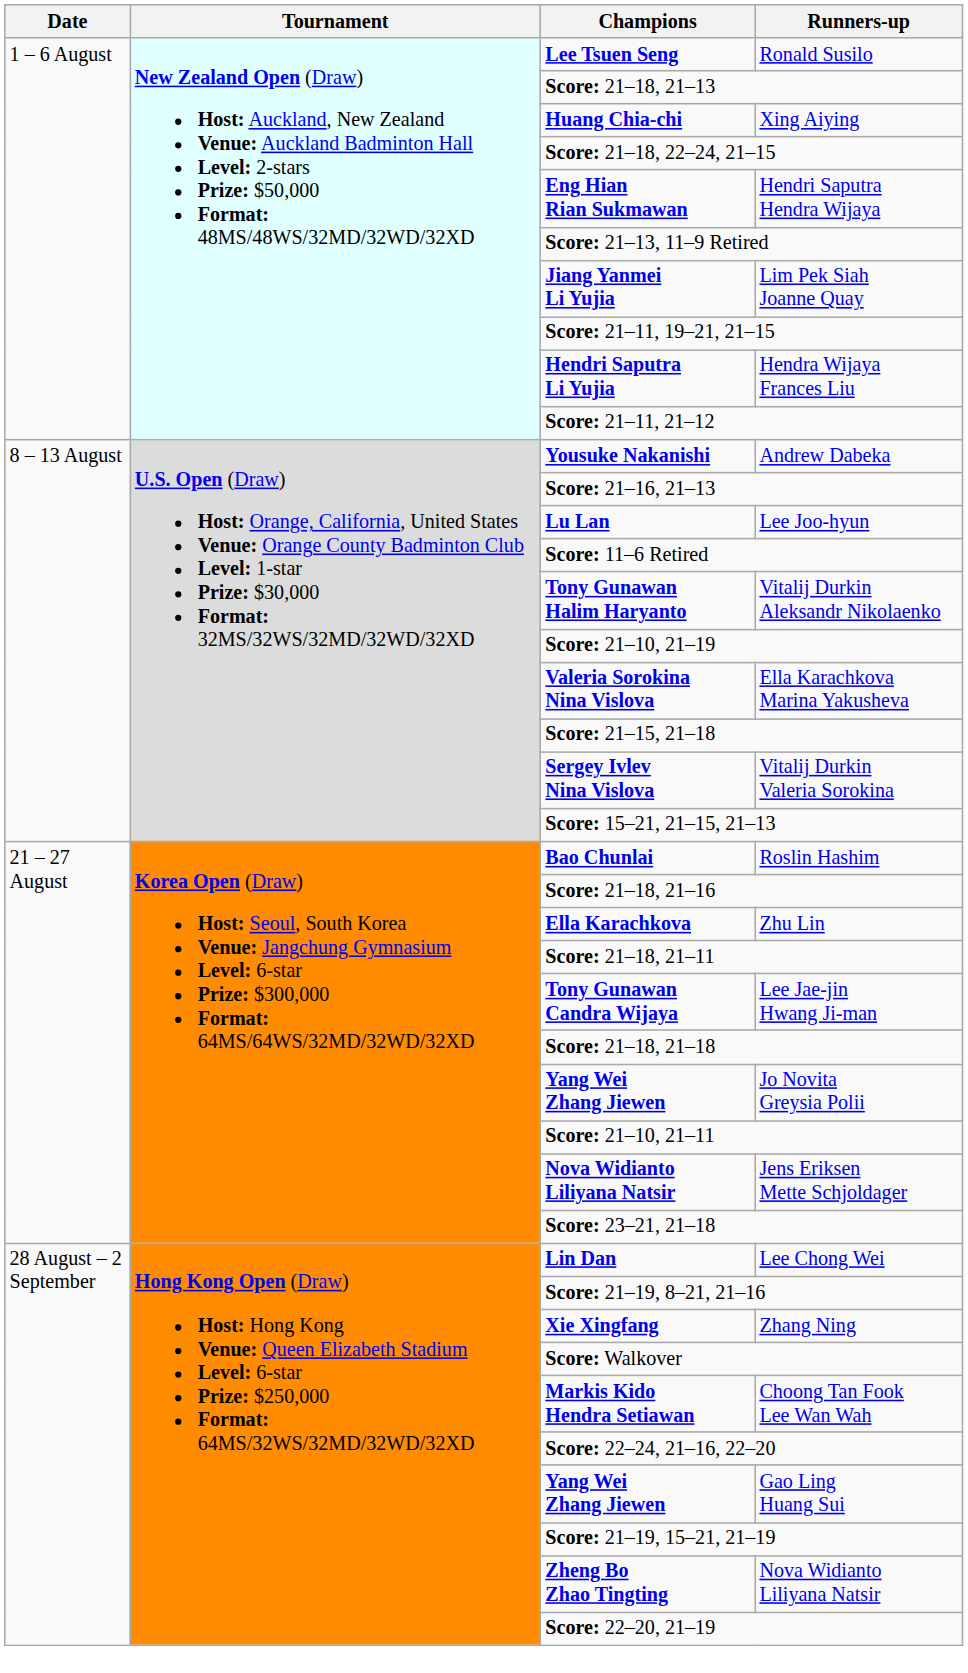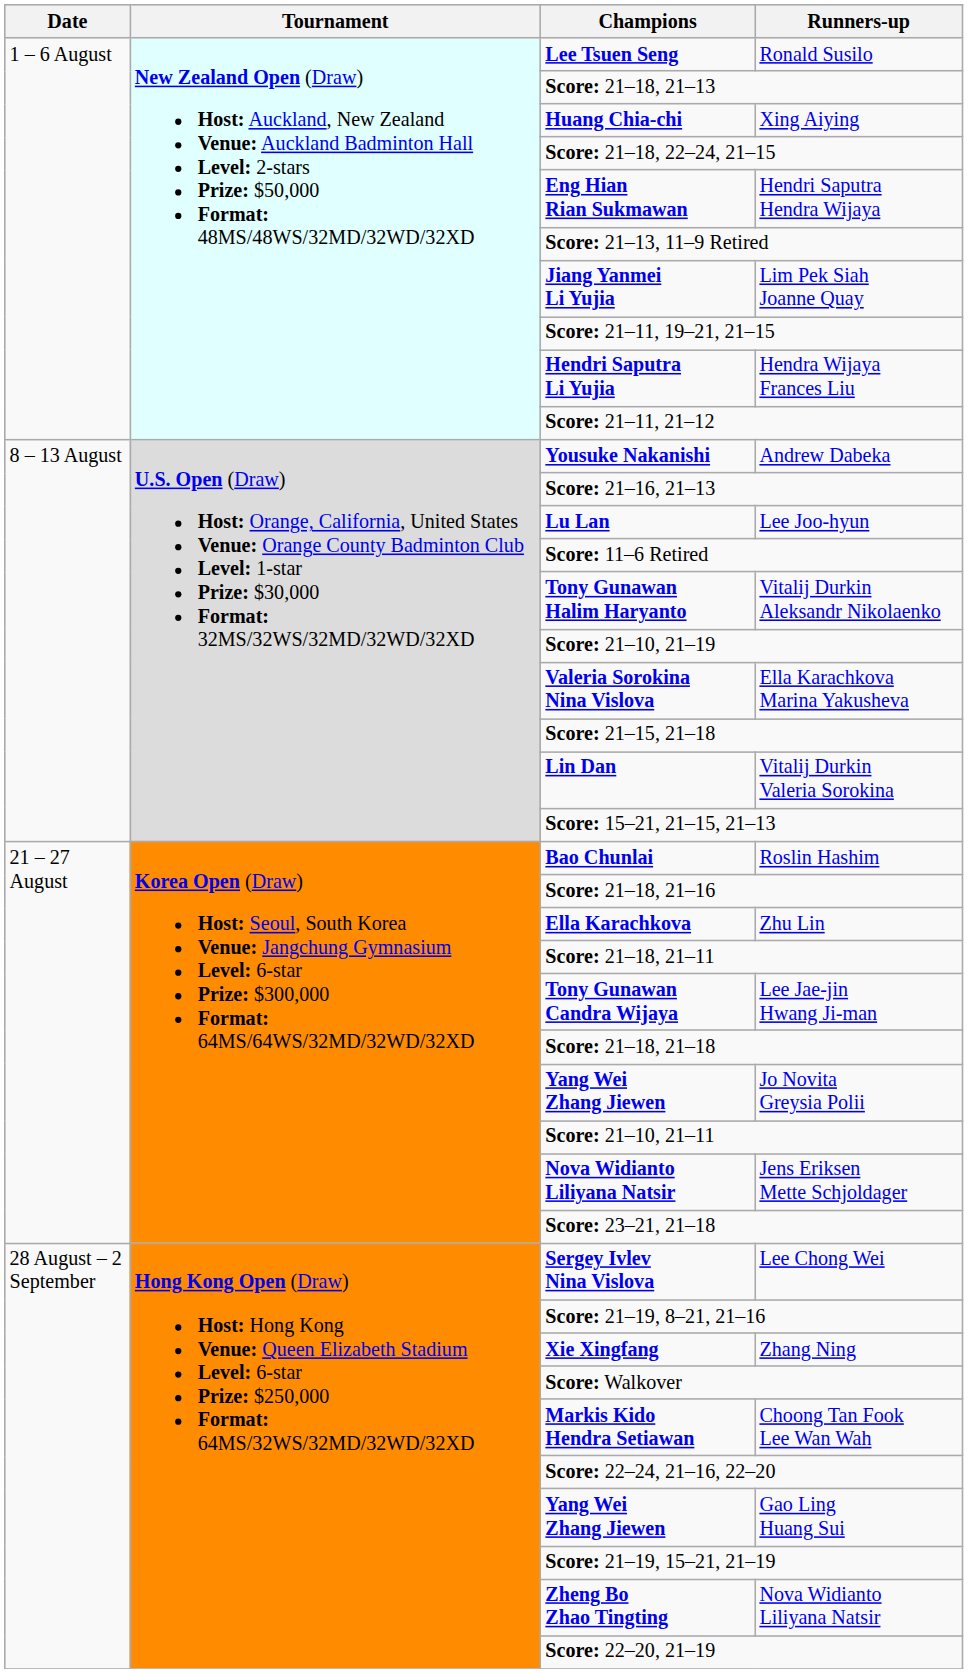Vitalij Durkin Valeria Sorokina | Champions: Sergey Ivlev Nina Vislova -> Lin Dan
Lee Chong Wei | Champions: Lin Dan -> Sergey Ivlev Nina Vislova
